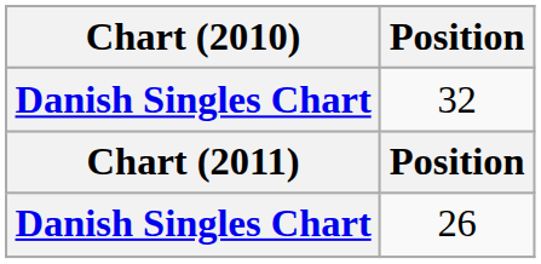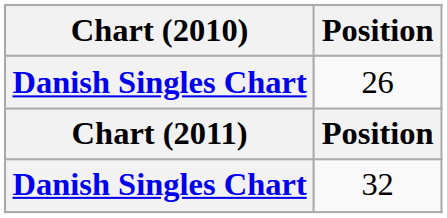rows swapped: 26 <-> 32
